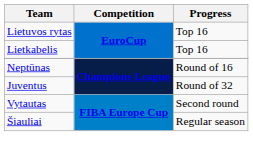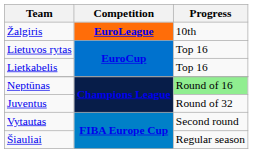+ row: Žalgiris | EuroLeague | 10th
Neptūnas | Progress: no background -> lightgreen background
